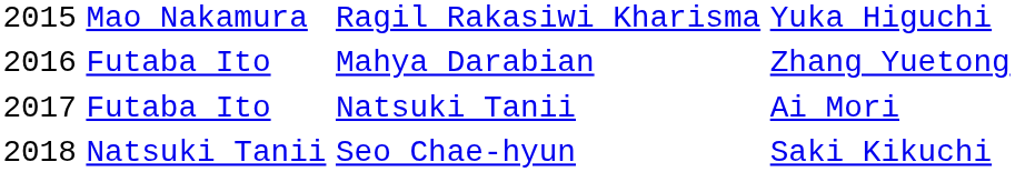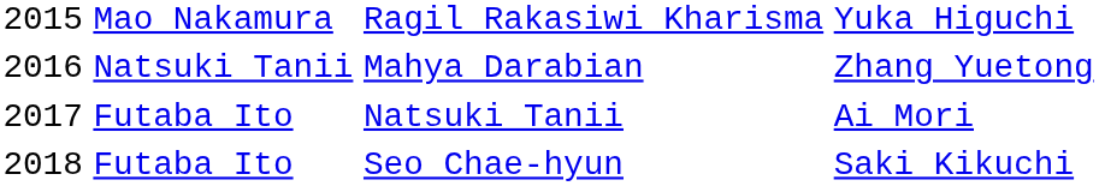Mahya Darabian | column 2: Futaba Ito -> Natsuki Tanii
Seo Chae-hyun | column 2: Natsuki Tanii -> Futaba Ito
